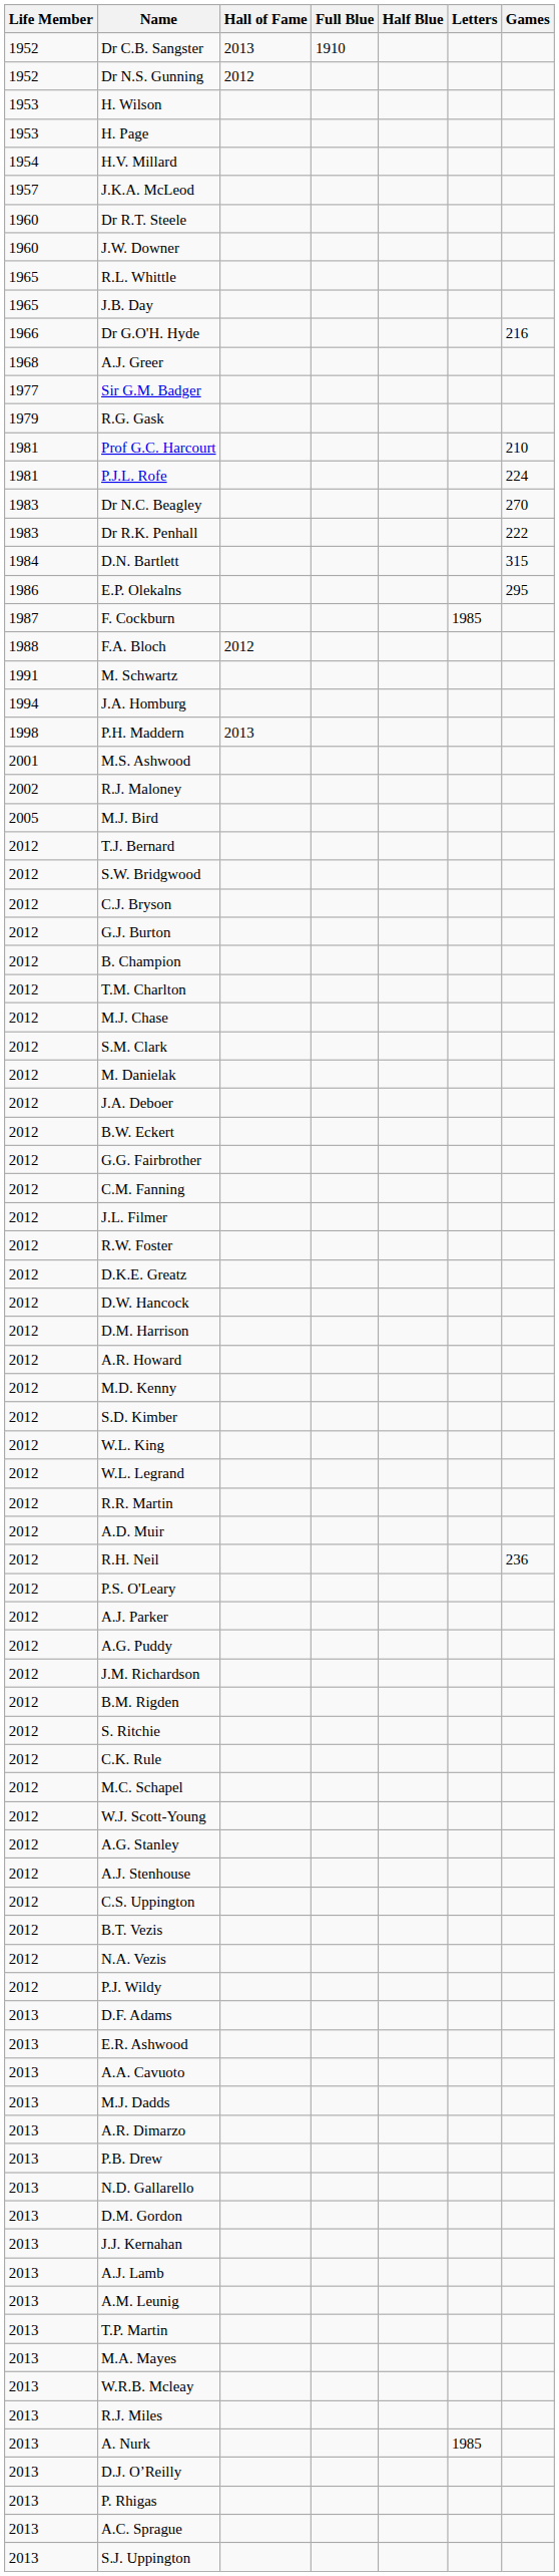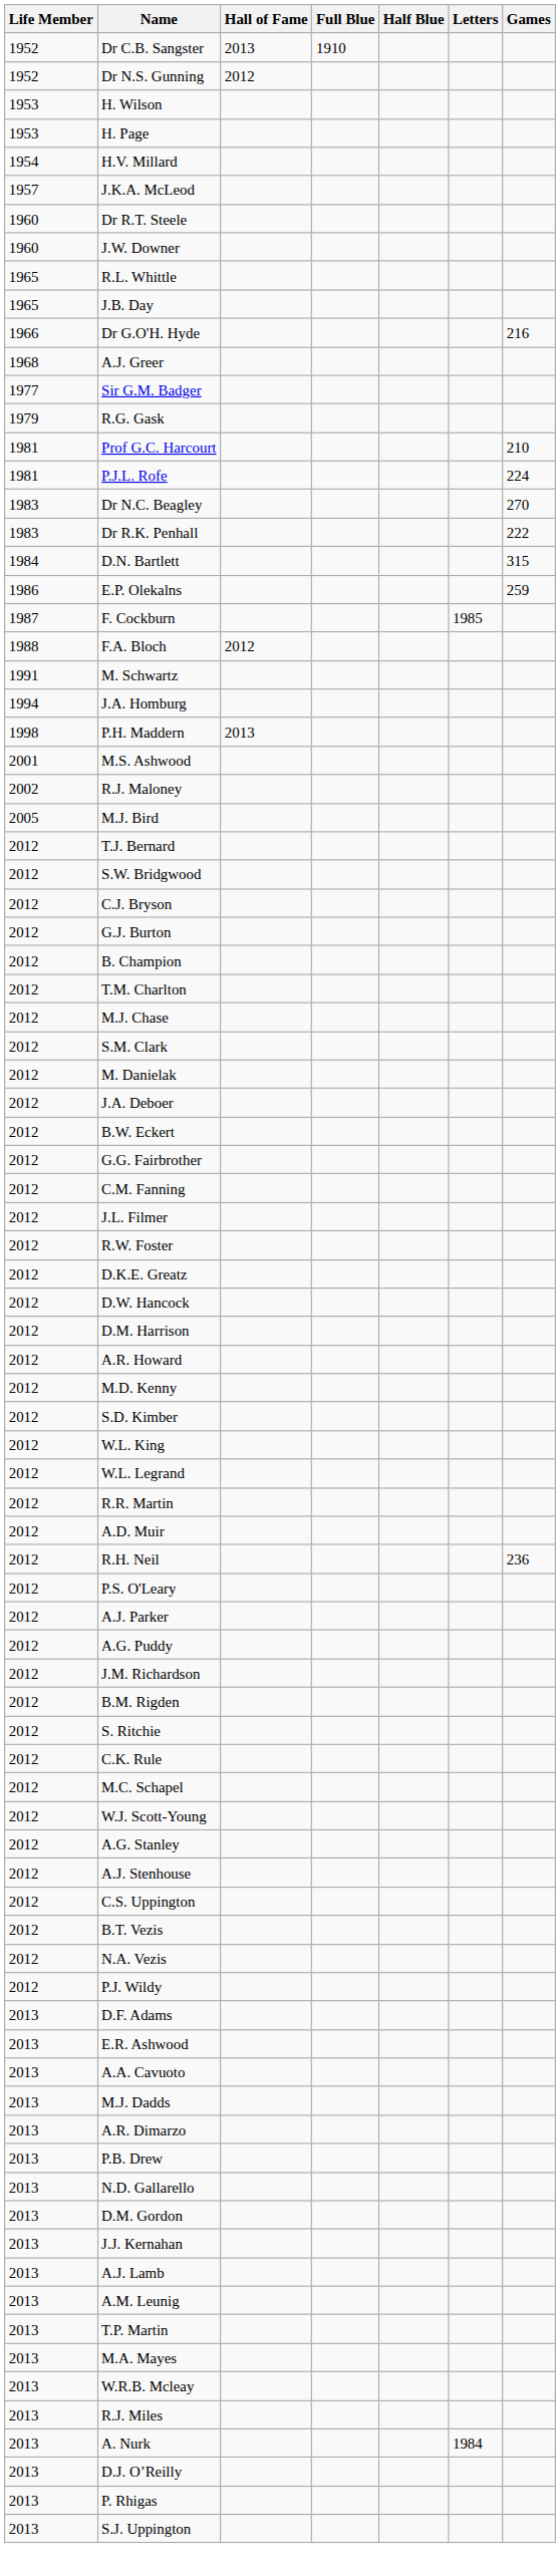E.P. Olekalns | Games: 295 -> 259
A. Nurk | Letters: 1985 -> 1984
- row: 2013 | A.C. Sprague
